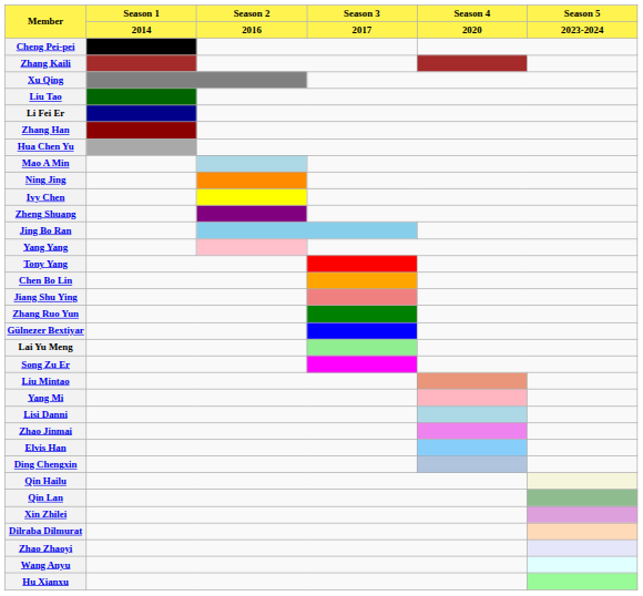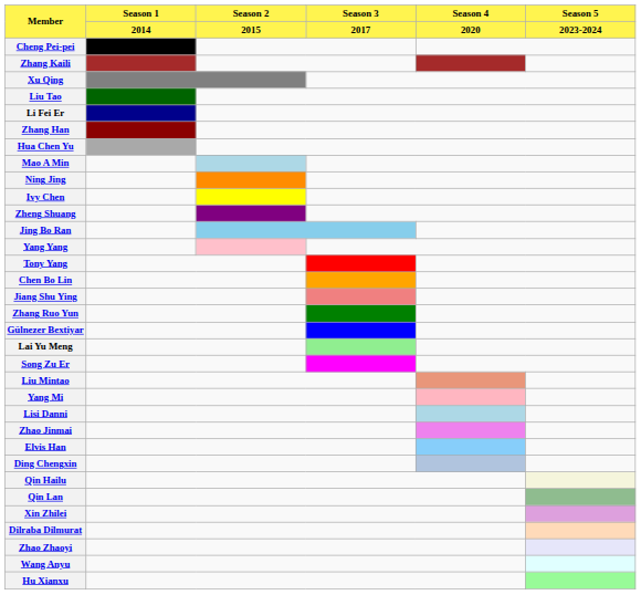Member / 2014 | column 3: 2016 -> 2015
